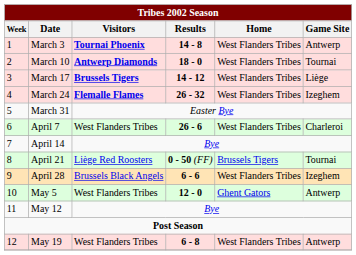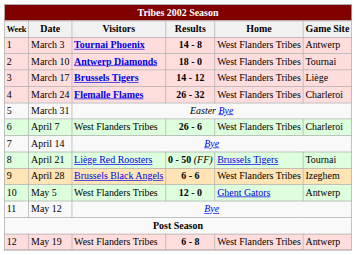March 24 | Tribes 2002 Season / Game Site: Izeghem -> Charleroi
